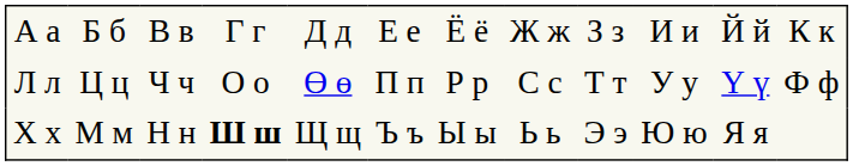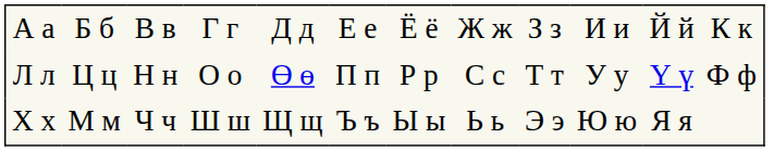Л л | column 3: Ч ч -> Н н
Х х | column 3: Н н -> Ч ч
Х х | column 4: bold -> normal
